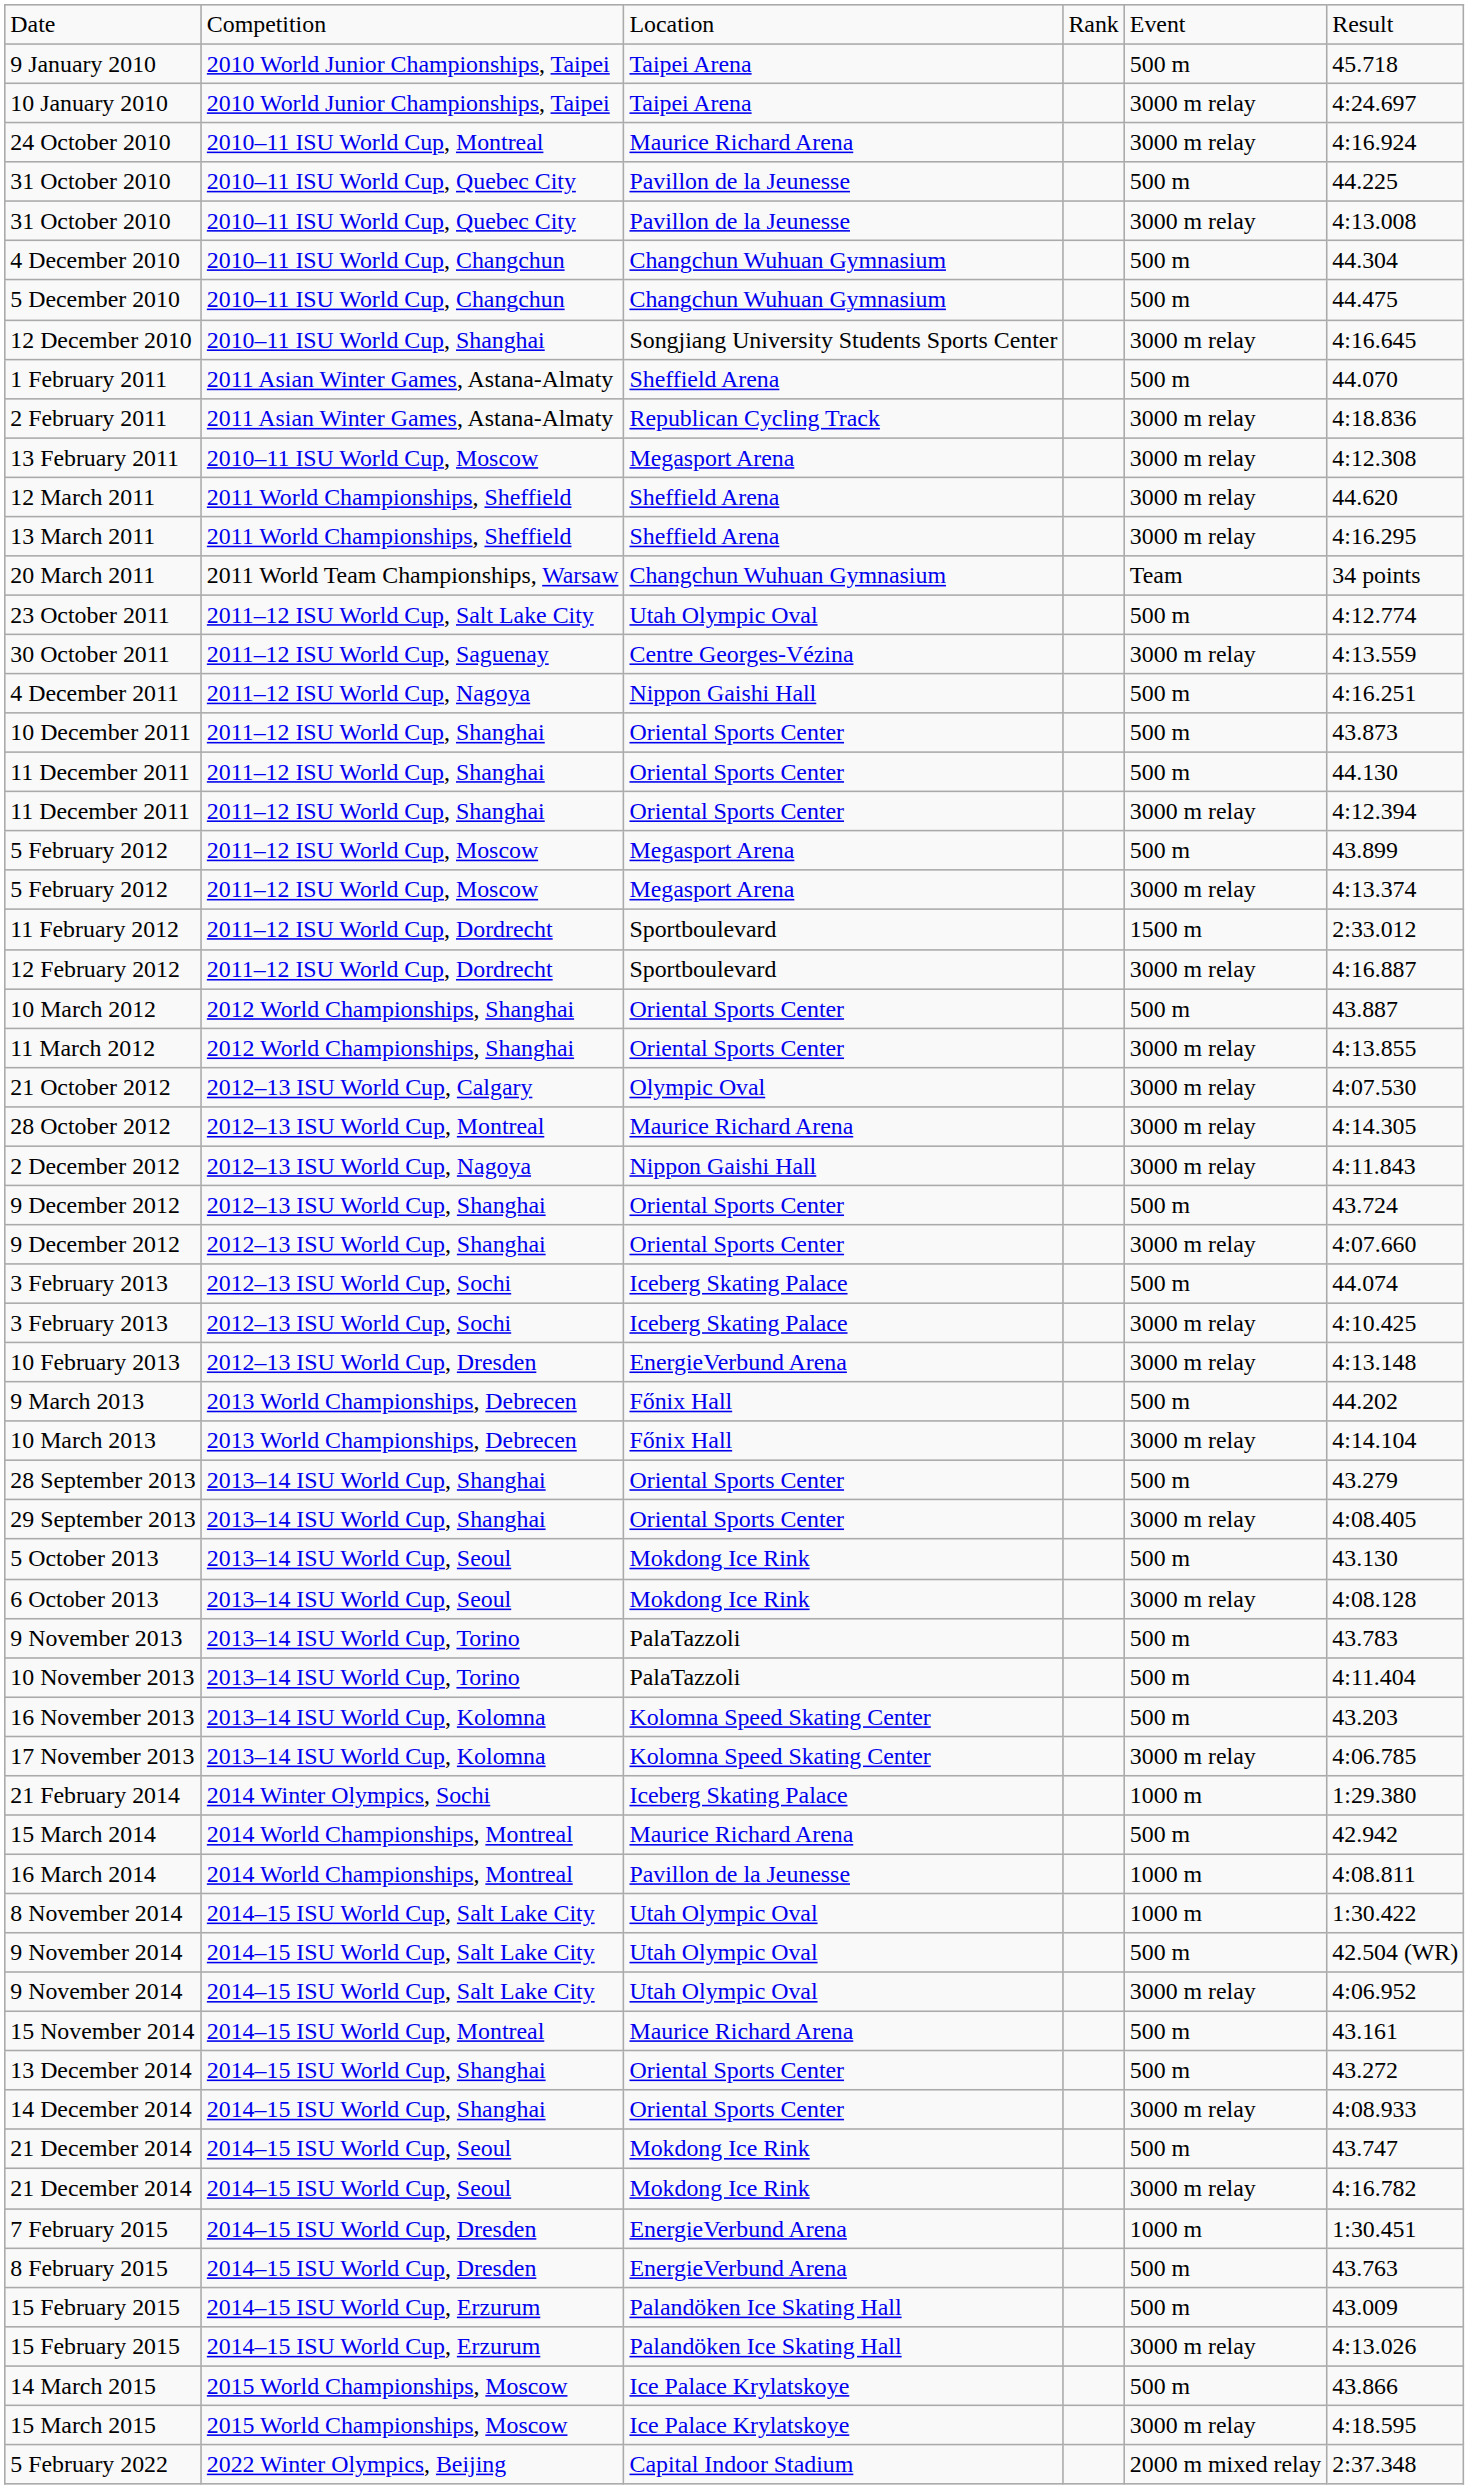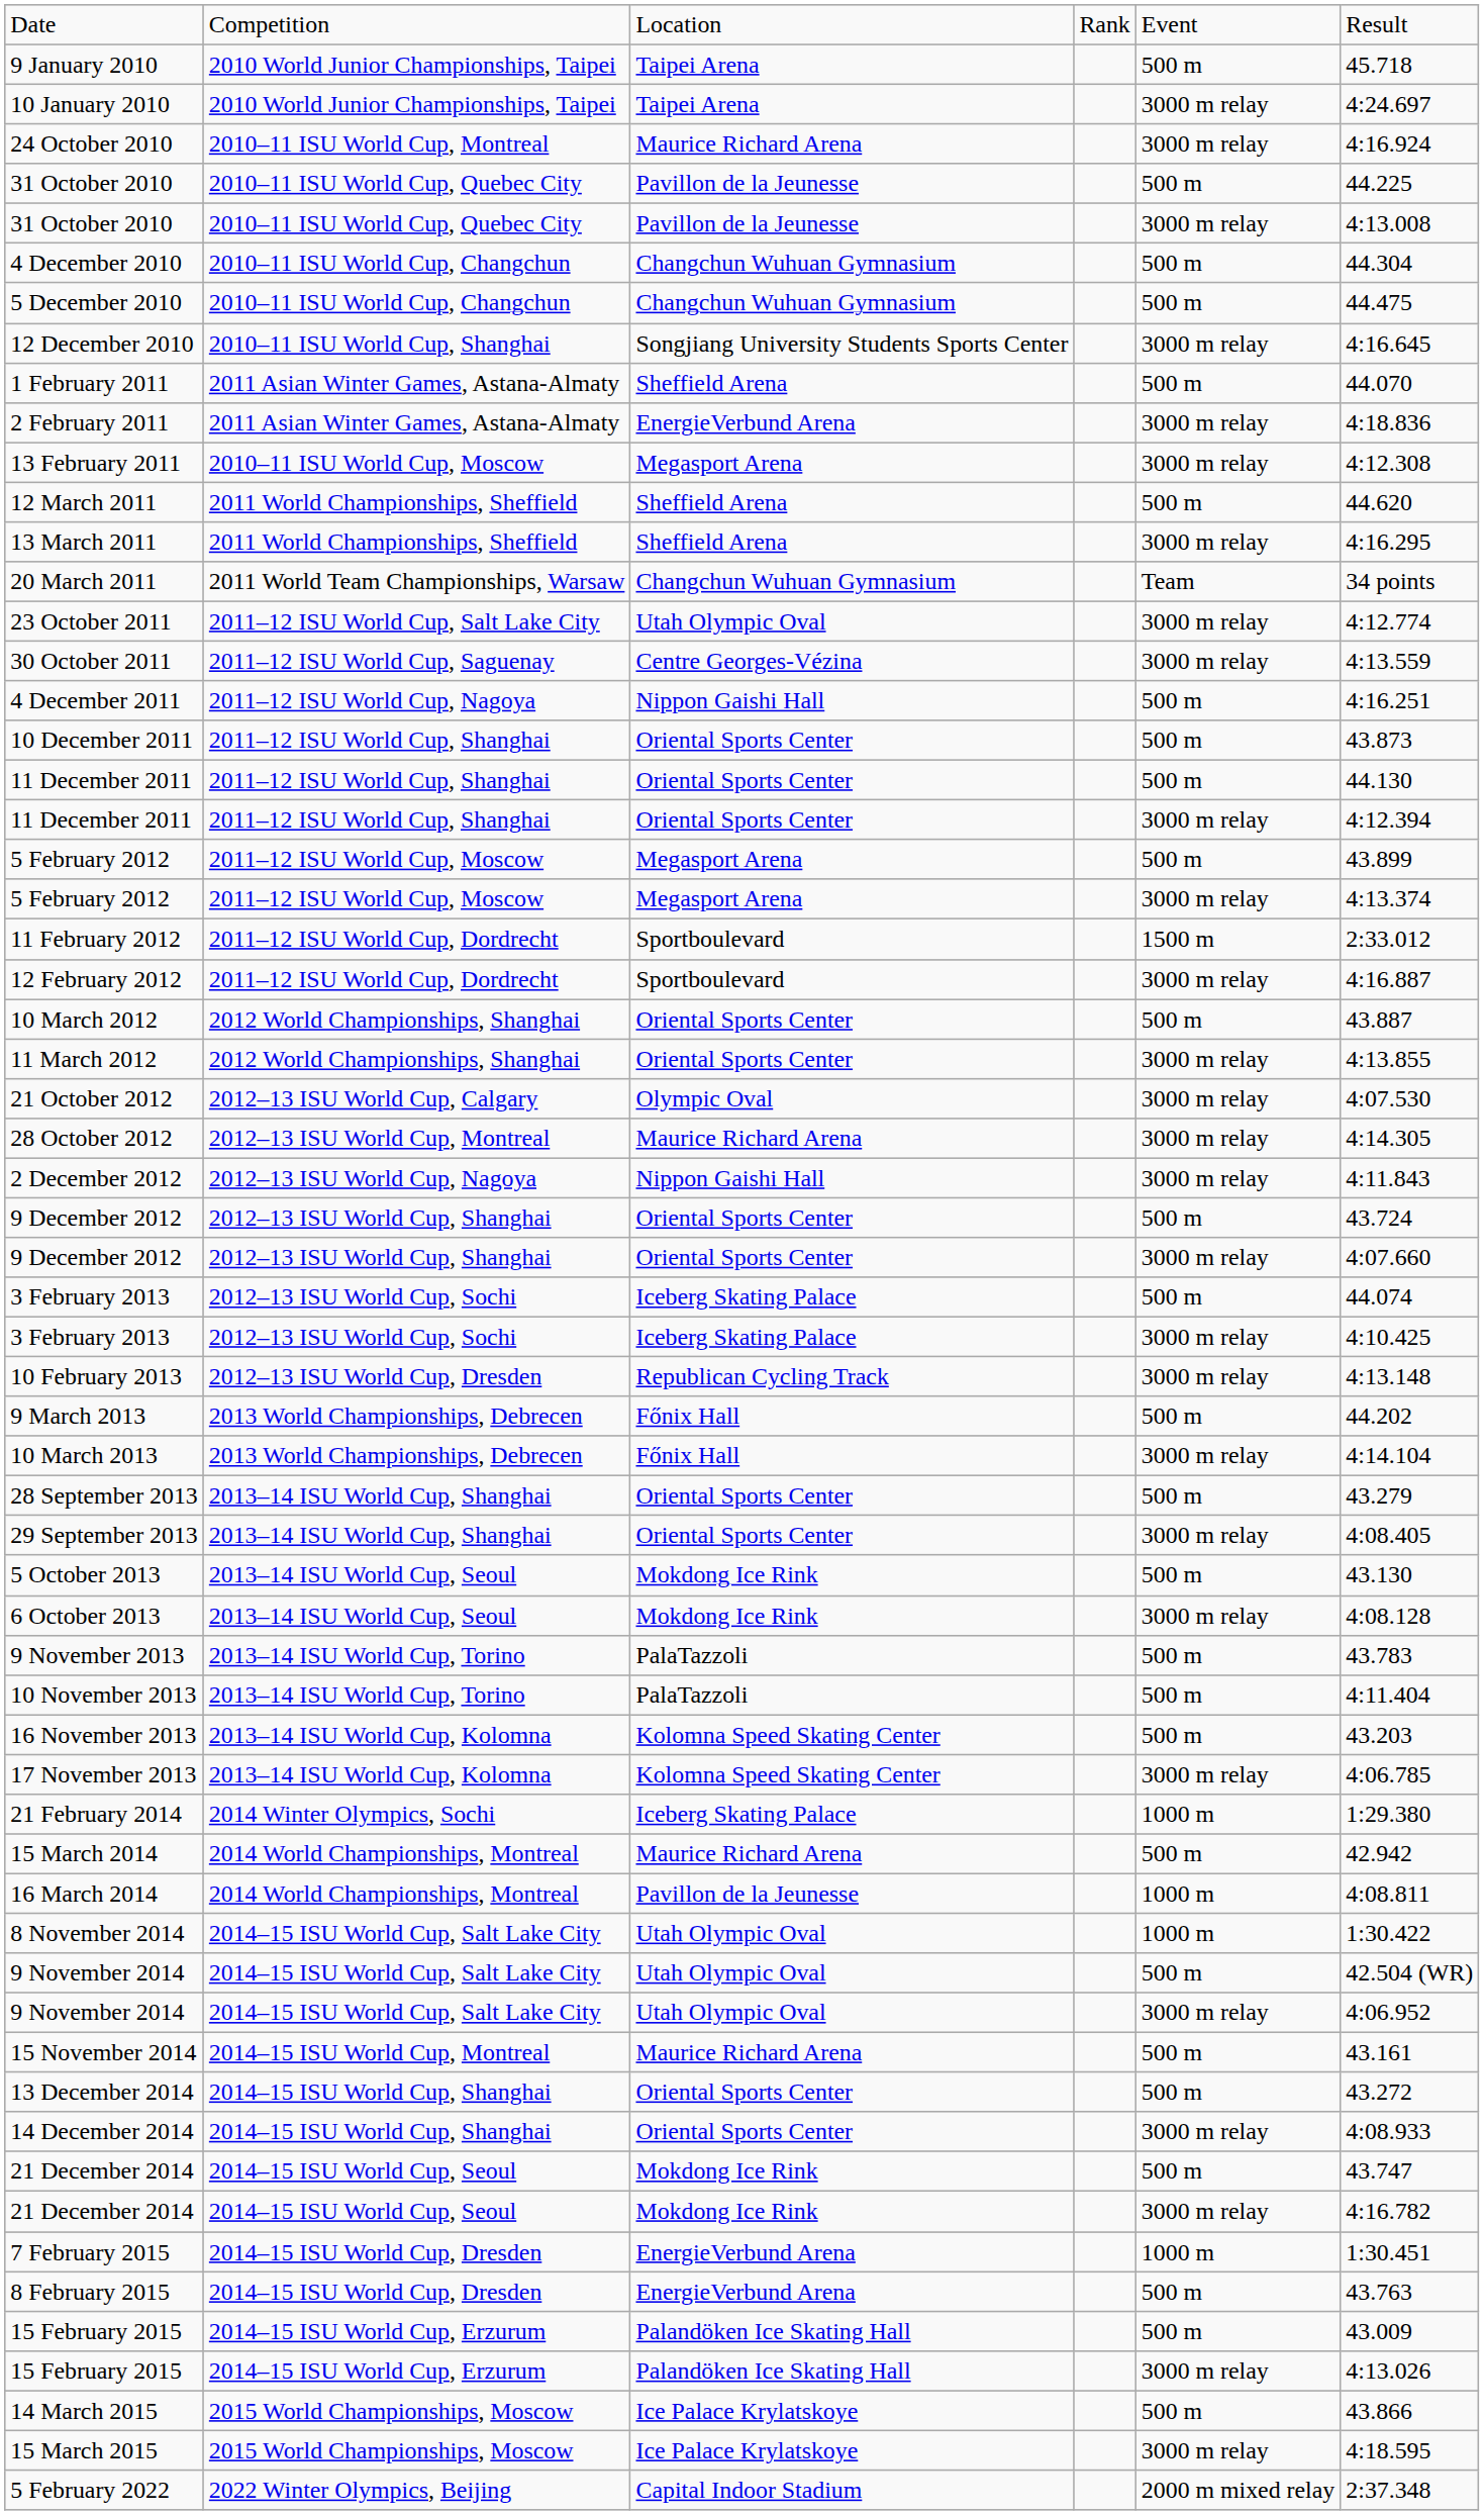2 February 2011 | column 3: Republican Cycling Track -> EnergieVerbund Arena
12 March 2011 | column 5: 3000 m relay -> 500 m
23 October 2011 | column 5: 500 m -> 3000 m relay
10 February 2013 | column 3: EnergieVerbund Arena -> Republican Cycling Track
